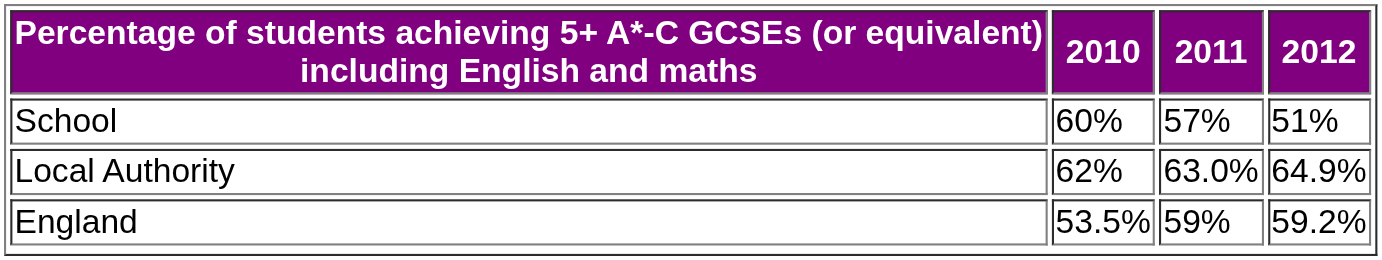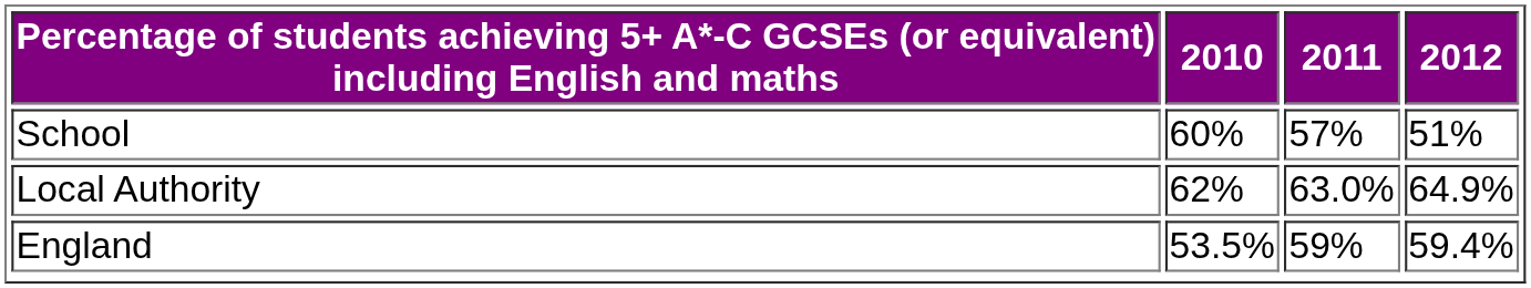England | 2012: 59.2% -> 59.4%
